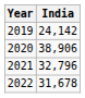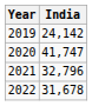2020 | India: 38,906 -> 41,747
